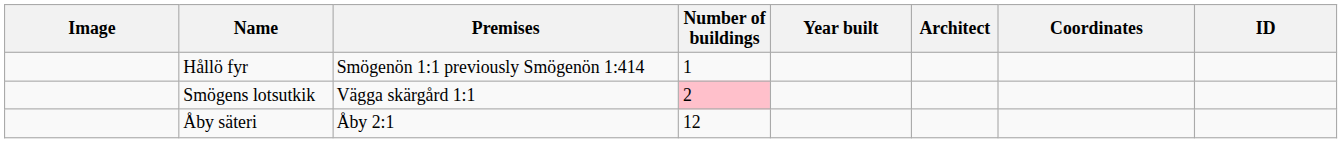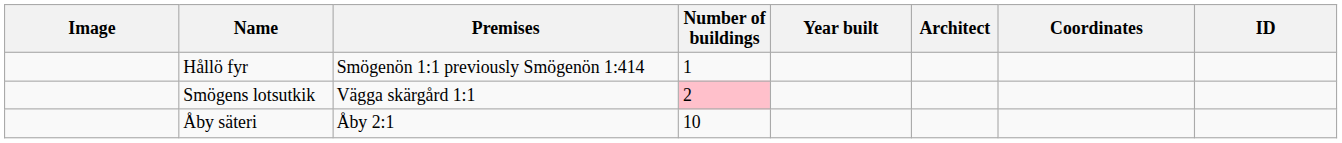Åby säteri | Number of buildings: 12 -> 10
